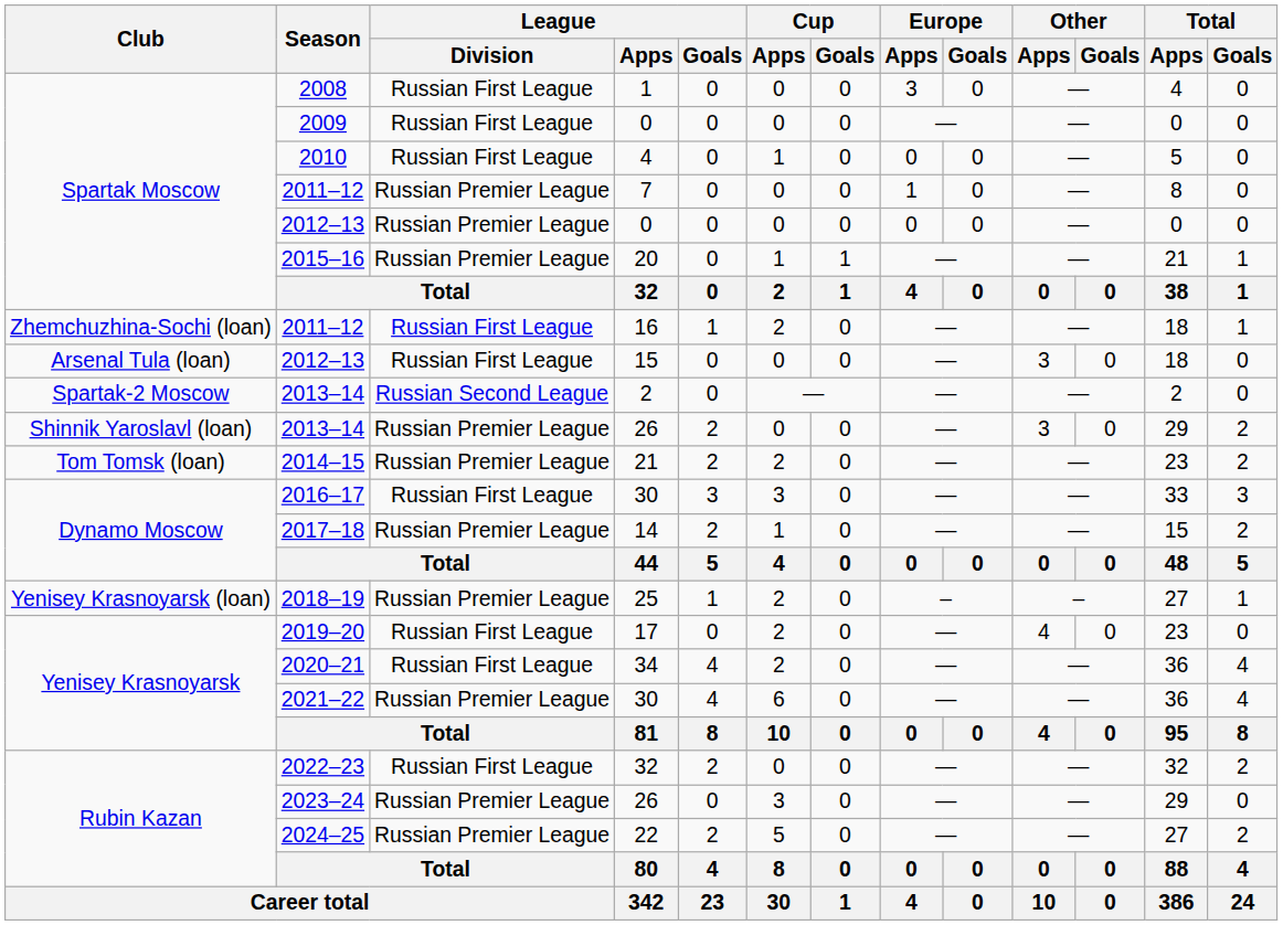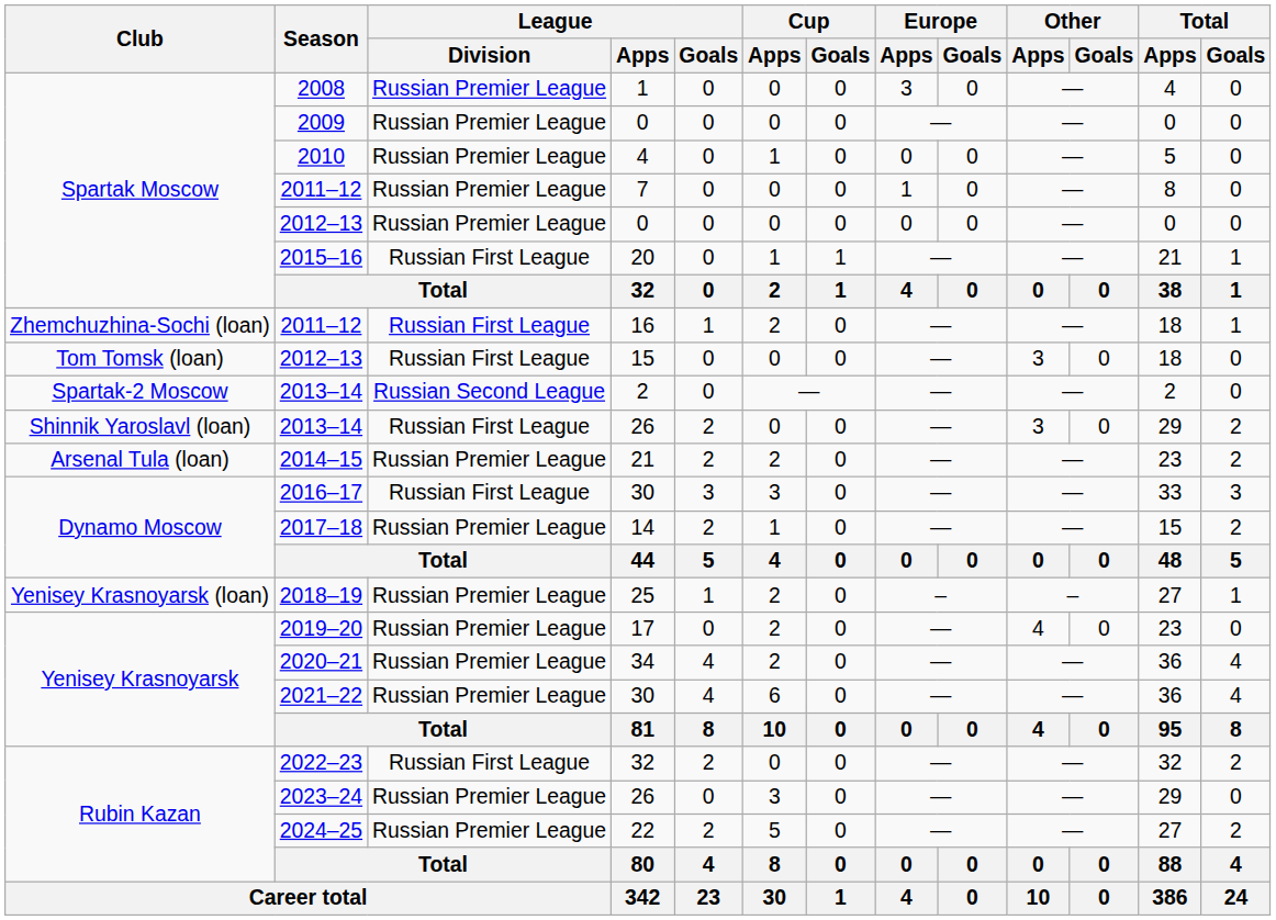2008 | League / Division: Russian First League -> Russian Premier League
2009 | League / Division: Russian First League -> Russian Premier League
2010 | League / Division: Russian First League -> Russian Premier League
2015–16 | League / Division: Russian Premier League -> Russian First League
2012–13 / 15 | Club: Arsenal Tula (loan) -> Tom Tomsk (loan)
2013–14 / 26 | League / Division: Russian Premier League -> Russian First League
2014–15 | Club: Tom Tomsk (loan) -> Arsenal Tula (loan)
2019–20 | League / Division: Russian First League -> Russian Premier League
2020–21 | League / Division: Russian First League -> Russian Premier League
